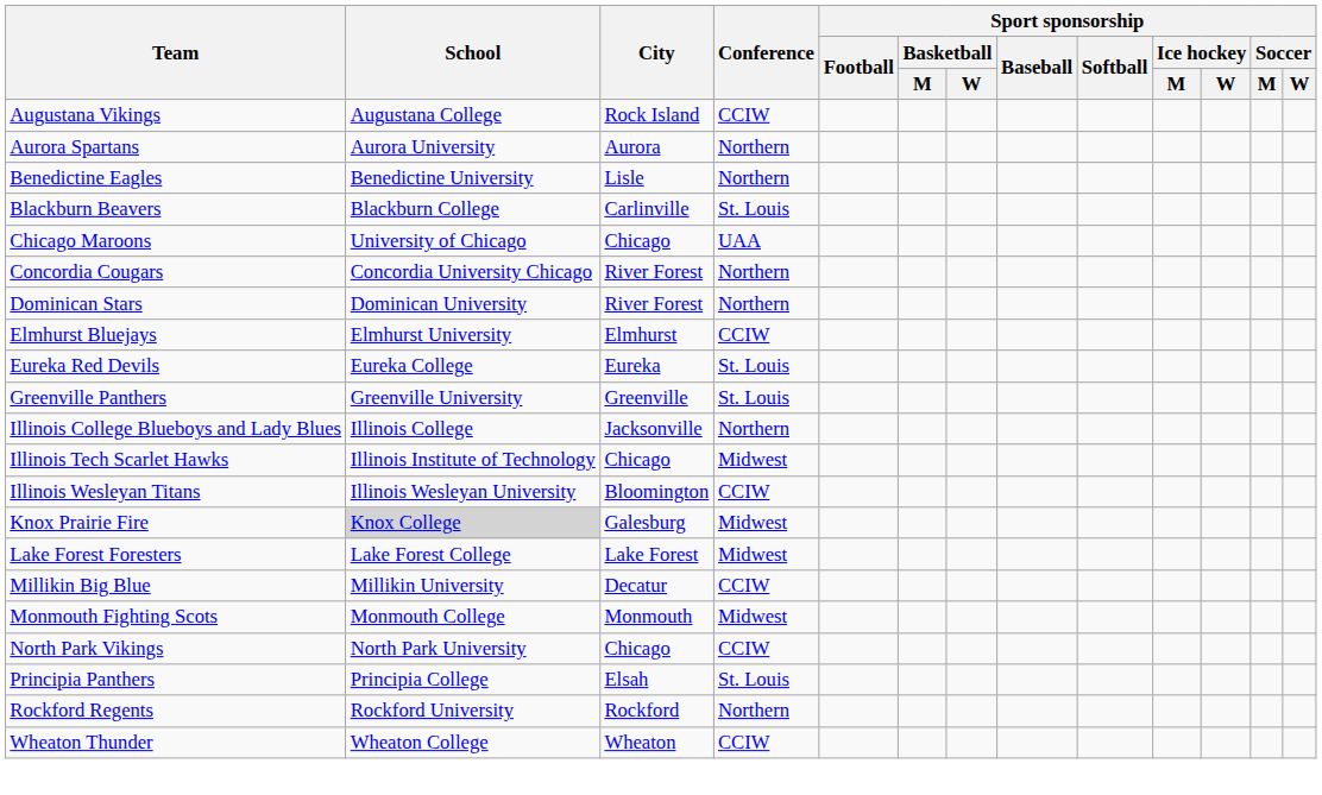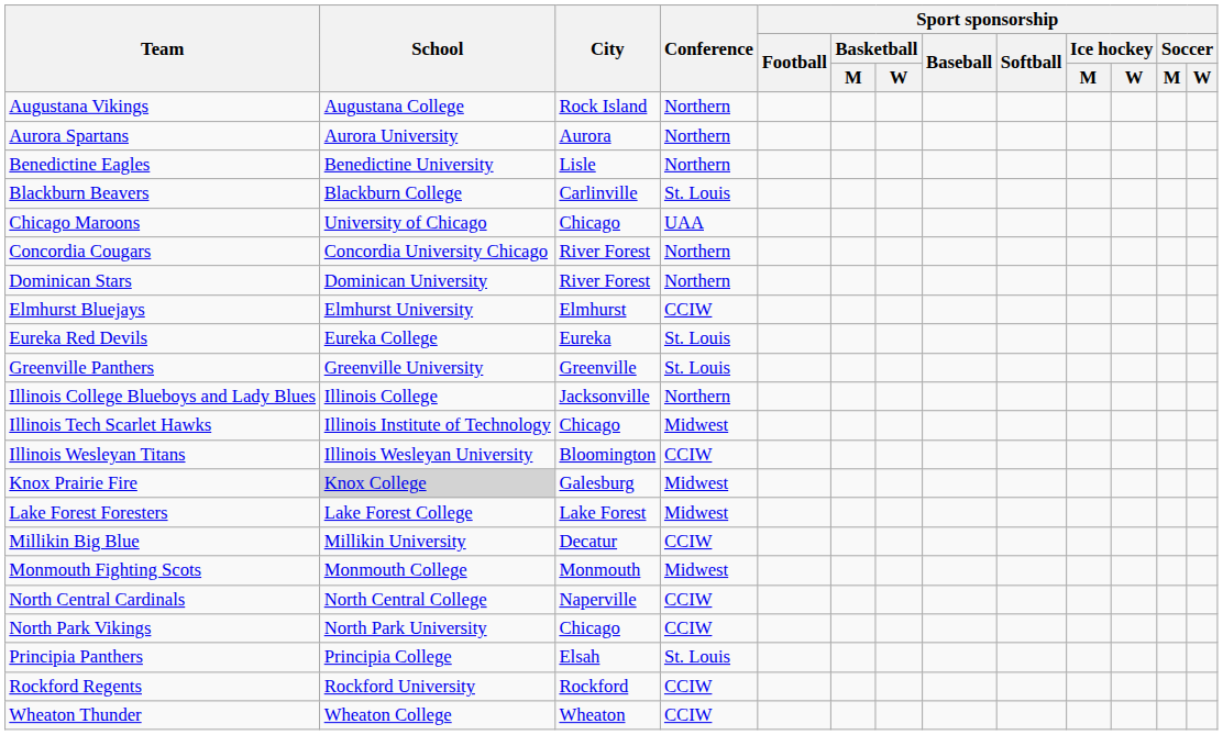Augustana Vikings | Conference: CCIW -> Northern
+ row: North Central Cardinals | North Central College | Naperville | CCIW
Rockford Regents | Conference: Northern -> CCIW
